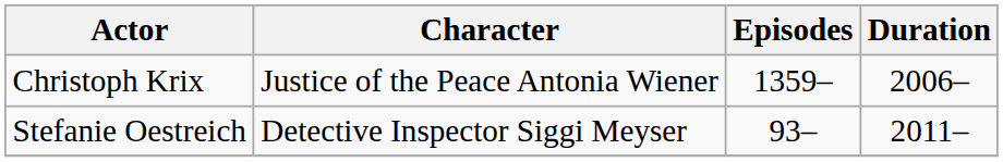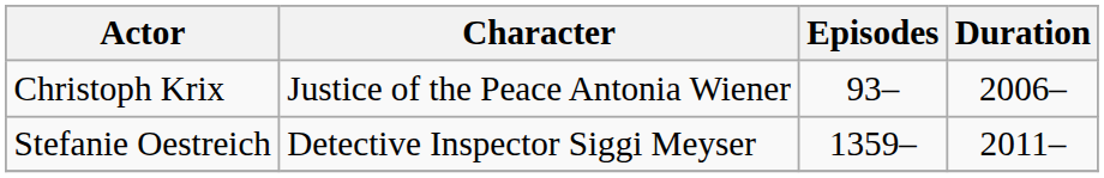Christoph Krix | Episodes: 1359– -> 93–
Stefanie Oestreich | Episodes: 93– -> 1359–
